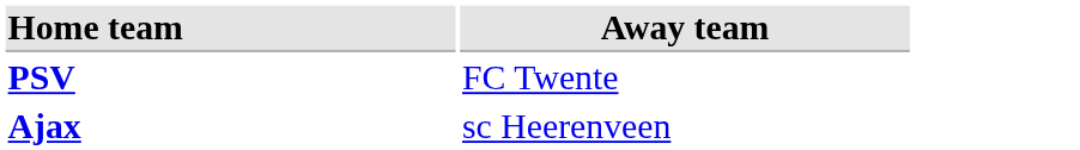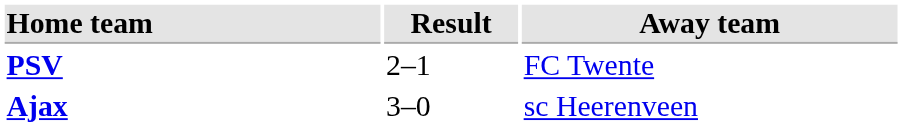+ column: Result | 2–1 | 3–0
